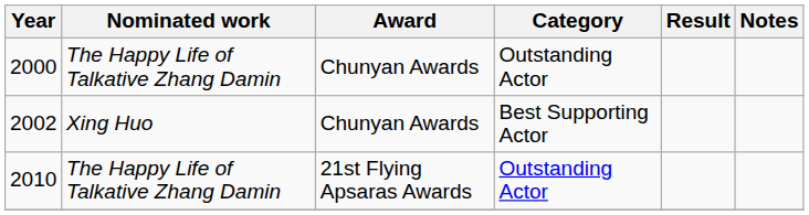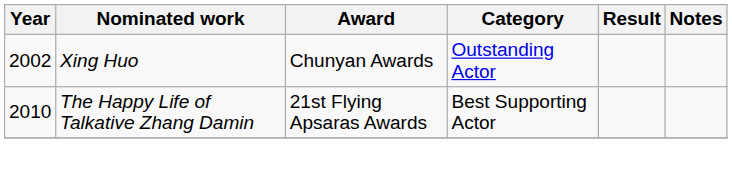- row: 2000 | The Happy Life of Talkative Zhang Damin | Chunyan Awards | Outstanding Actor
2002 | Category: Best Supporting Actor -> Outstanding Actor
2010 | Category: Outstanding Actor -> Best Supporting Actor
